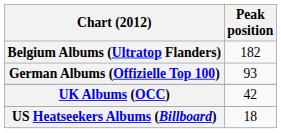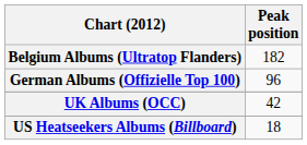German Albums (Offizielle Top 100) | Peak position: 93 -> 96
